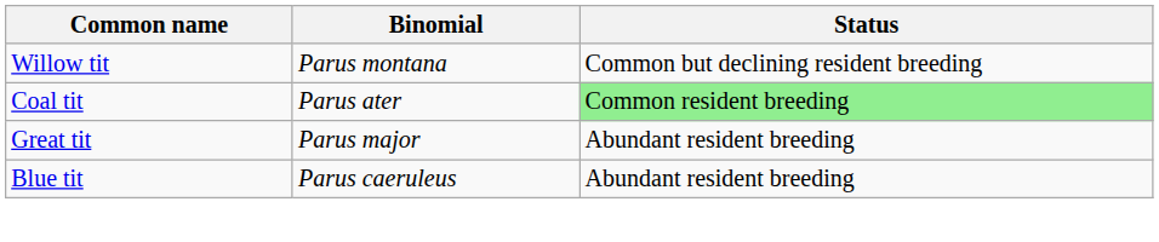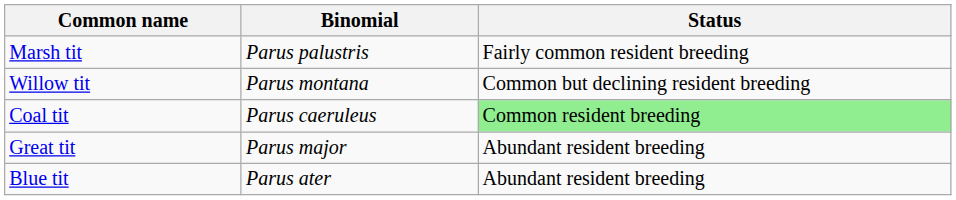+ row: Marsh tit | Parus palustris | Fairly common resident breeding
Coal tit | Binomial: Parus ater -> Parus caeruleus
Blue tit | Binomial: Parus caeruleus -> Parus ater
